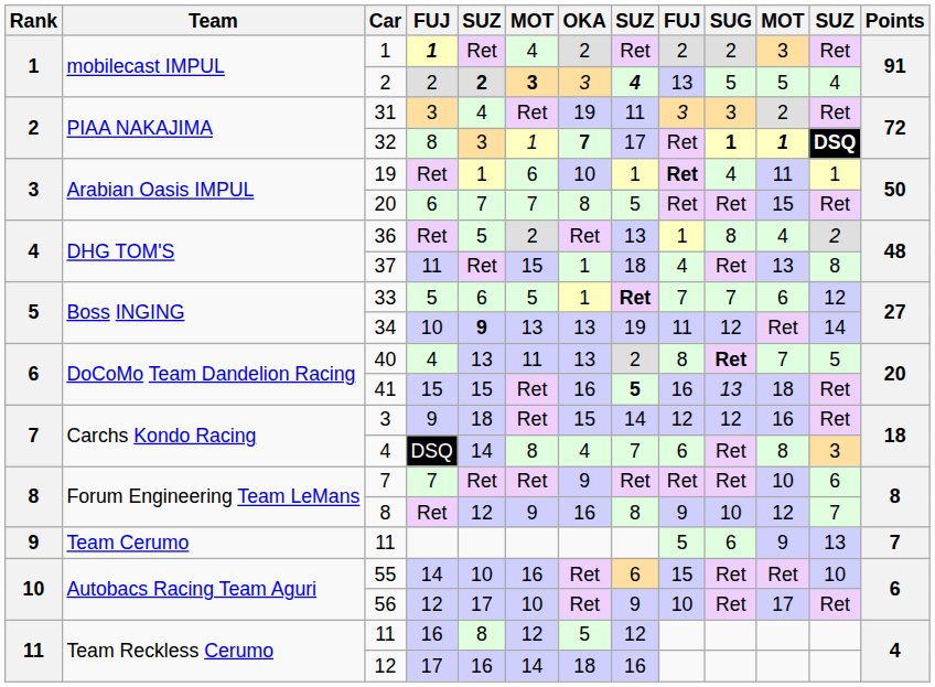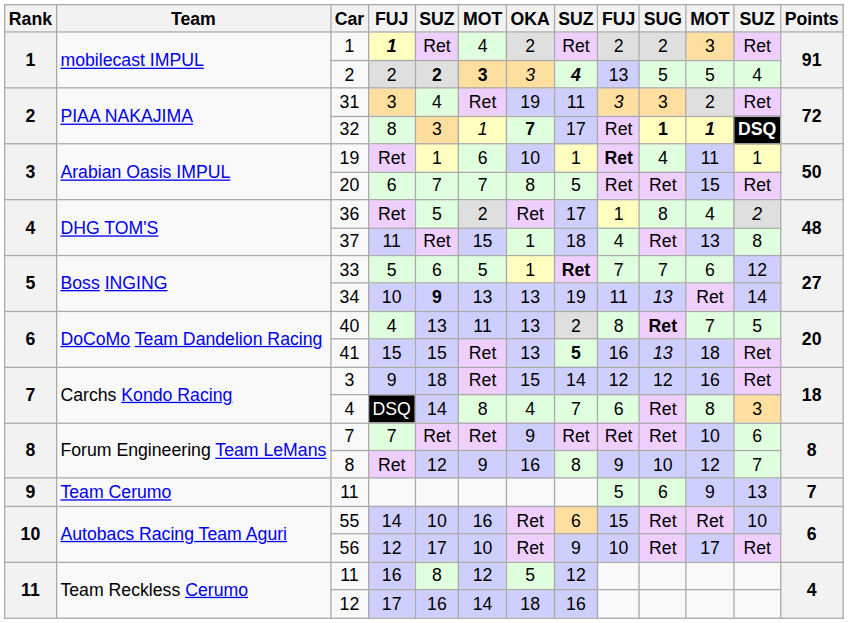36 | column 8: 13 -> 17
34 | SUG: 12 -> 13
41 | OKA: 16 -> 13
